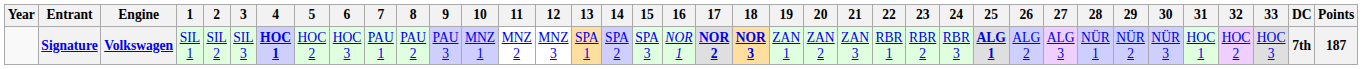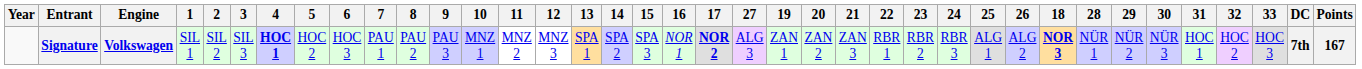columns swapped: 18 <-> 27
Signature | 25: bold -> normal
Signature | Points: 187 -> 167
